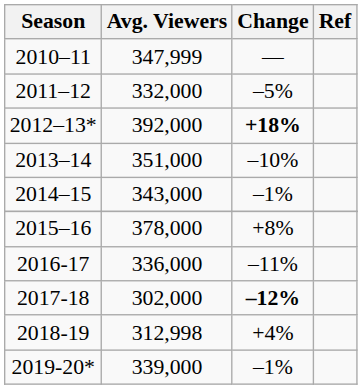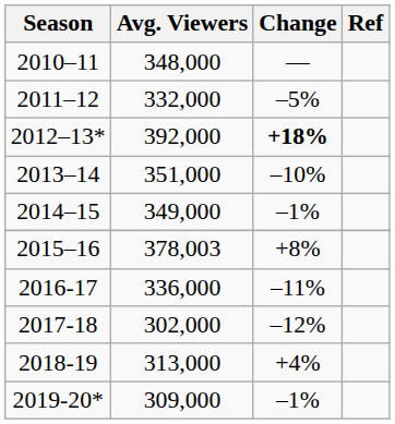2010–11 | Avg. Viewers: 347,999 -> 348,000
2014–15 | Avg. Viewers: 343,000 -> 349,000
2015–16 | Avg. Viewers: 378,000 -> 378,003
2017-18 | Change: bold -> normal
2018-19 | Avg. Viewers: 312,998 -> 313,000
2019-20* | Avg. Viewers: 339,000 -> 309,000
